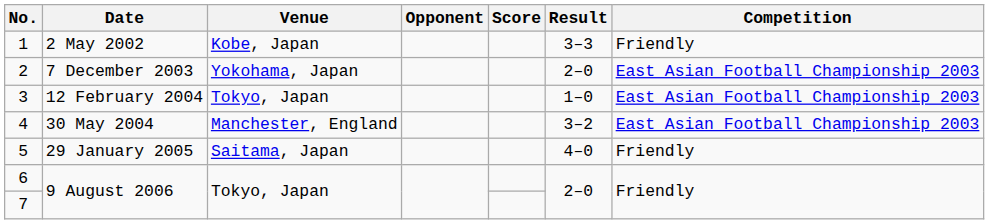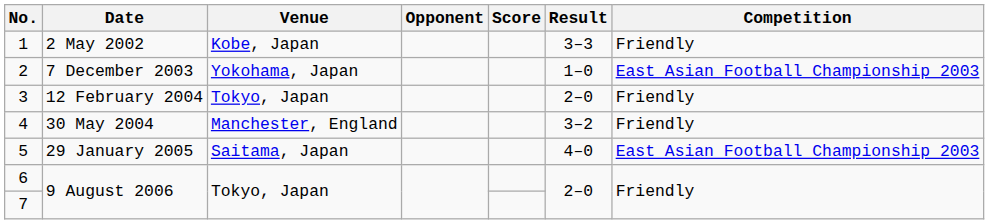2 | Result: 2–0 -> 1–0
3 | Result: 1–0 -> 2–0
3 | Competition: East Asian Football Championship 2003 -> Friendly
4 | Competition: East Asian Football Championship 2003 -> Friendly
5 | Competition: Friendly -> East Asian Football Championship 2003
